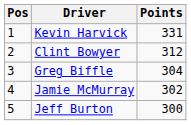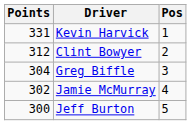columns swapped: Pos <-> Points
